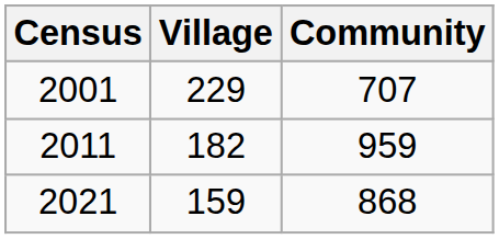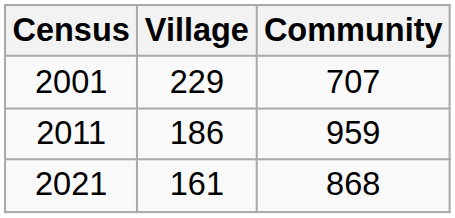2011 | Village: 182 -> 186
2021 | Village: 159 -> 161
